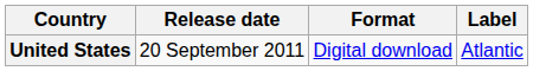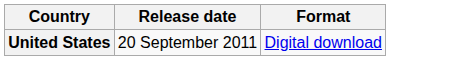- column: Label | Atlantic
